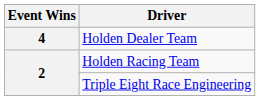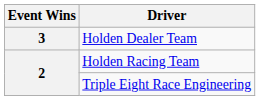Holden Dealer Team | Event Wins: 4 -> 3
